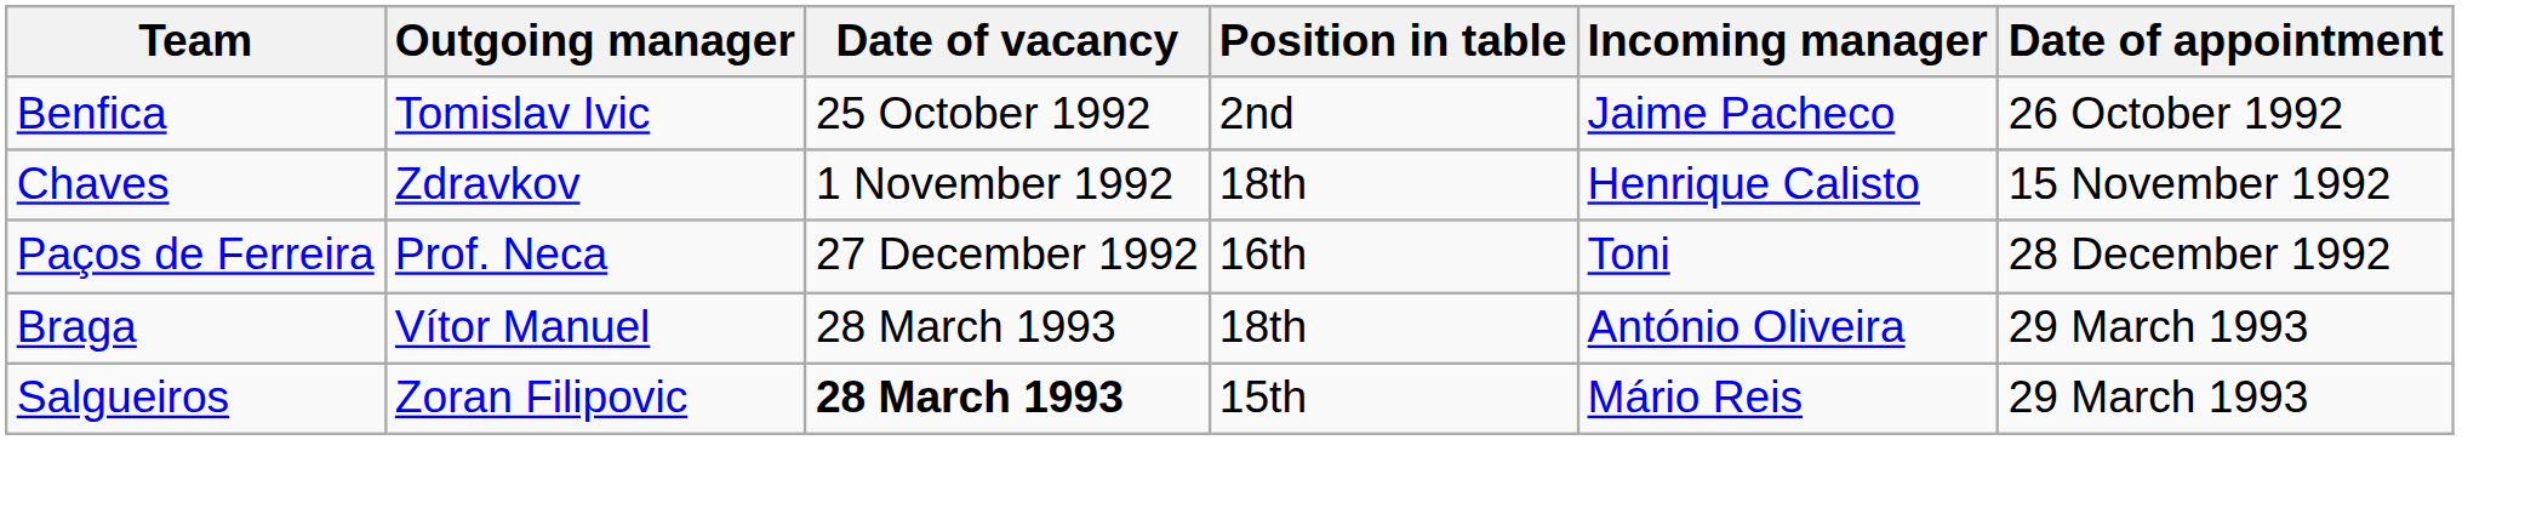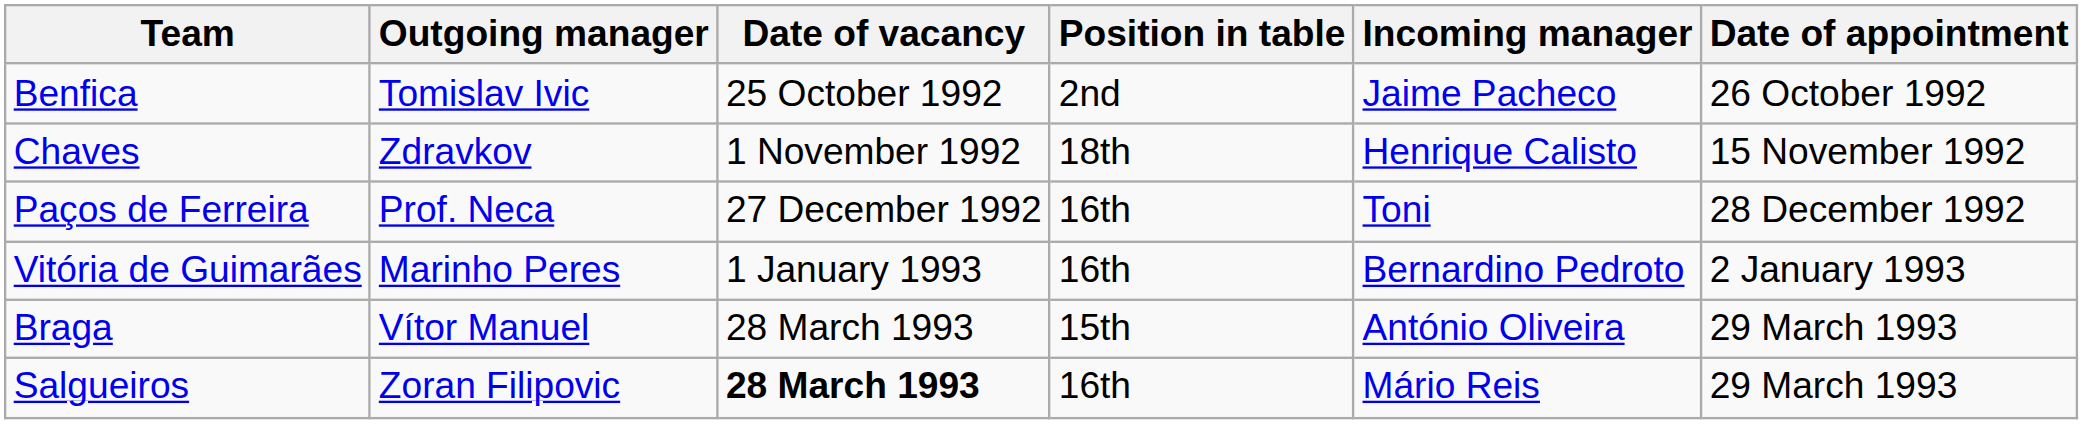+ row: Vitória de Guimarães | Marinho Peres | 1 January 1993 | 16th | Bernardino Pedroto | 2 January 1993
Braga | Position in table: 18th -> 15th
Salgueiros | Position in table: 15th -> 16th
